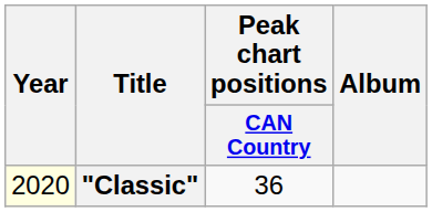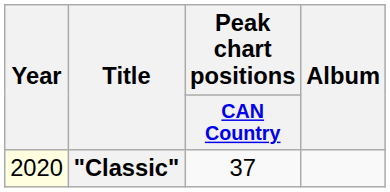"Classic" | Peak chart positions / CAN Country: 36 -> 37
